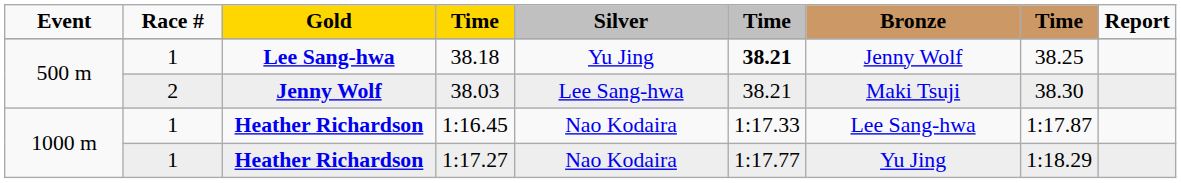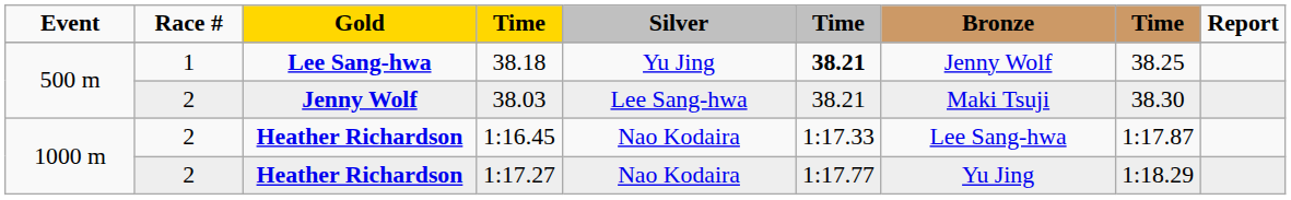1:16.45 | Race #: 1 -> 2
1:17.27 | Race #: 1 -> 2
